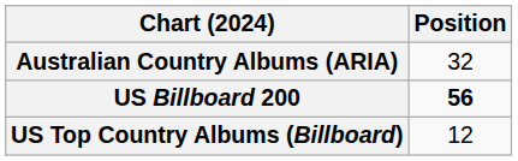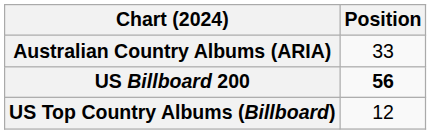Australian Country Albums (ARIA) | Position: 32 -> 33
